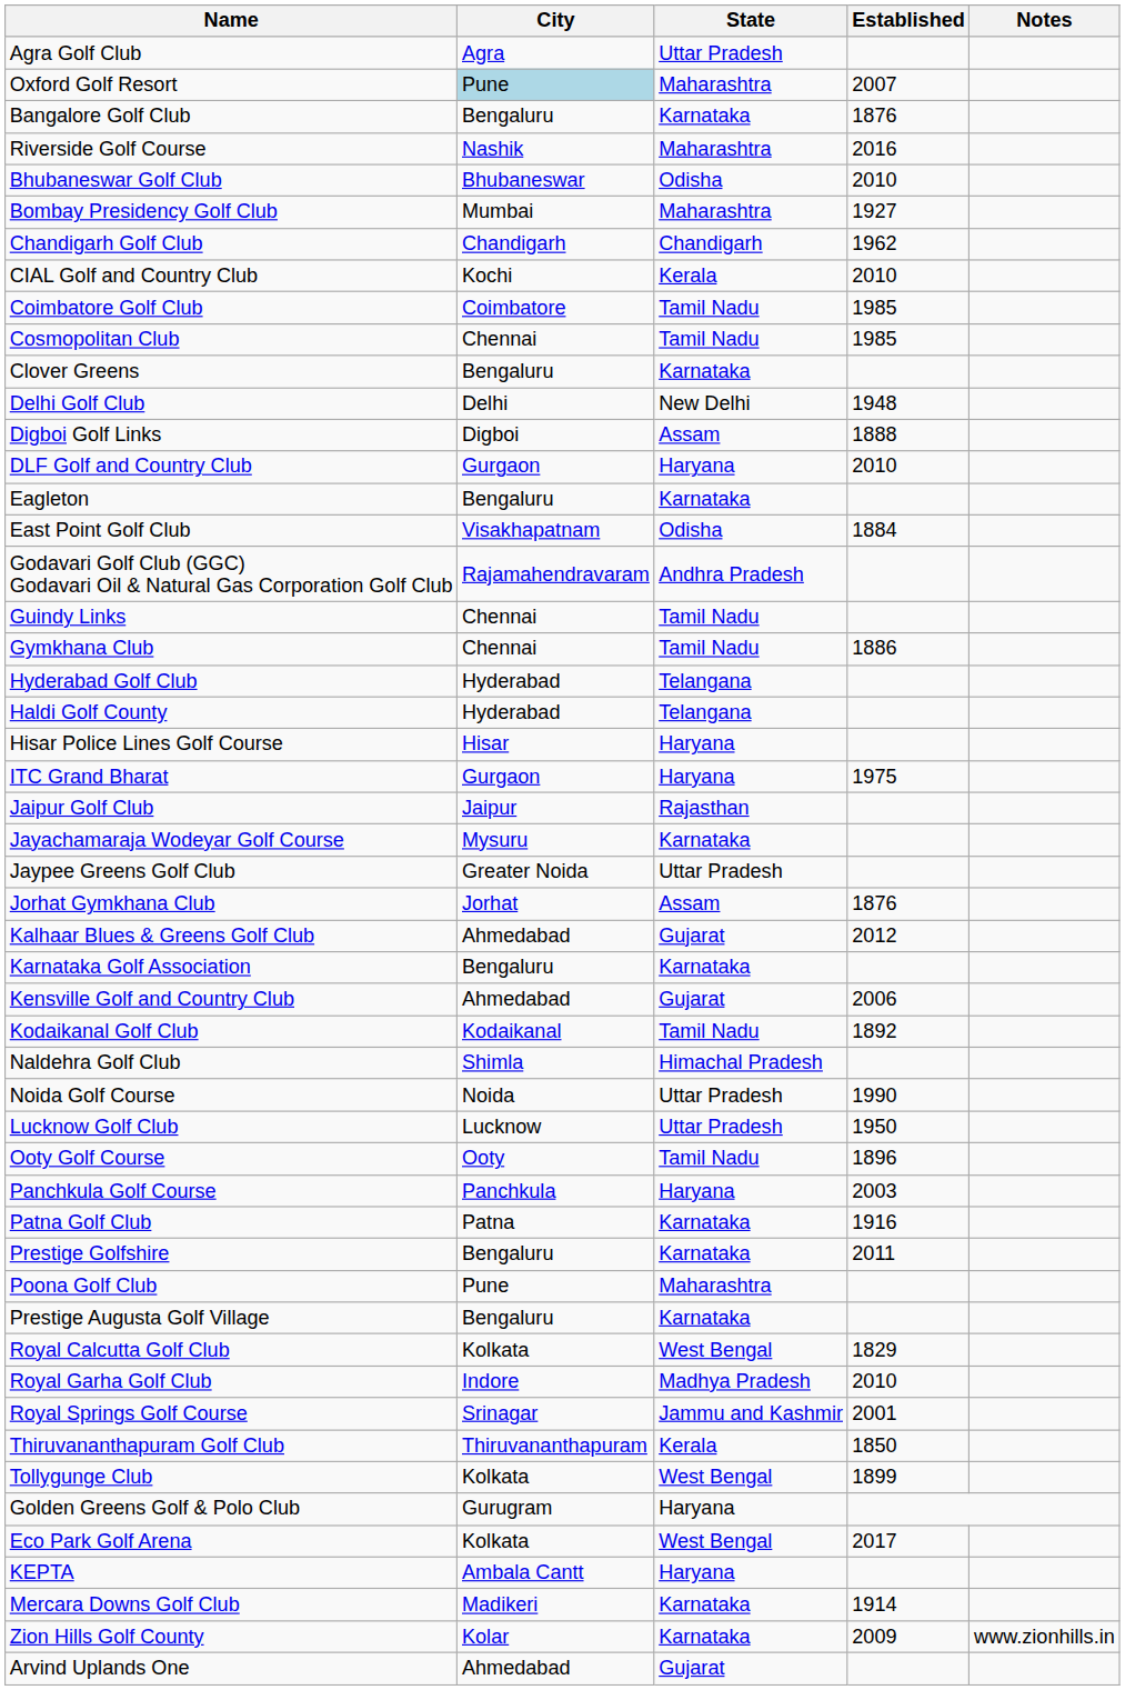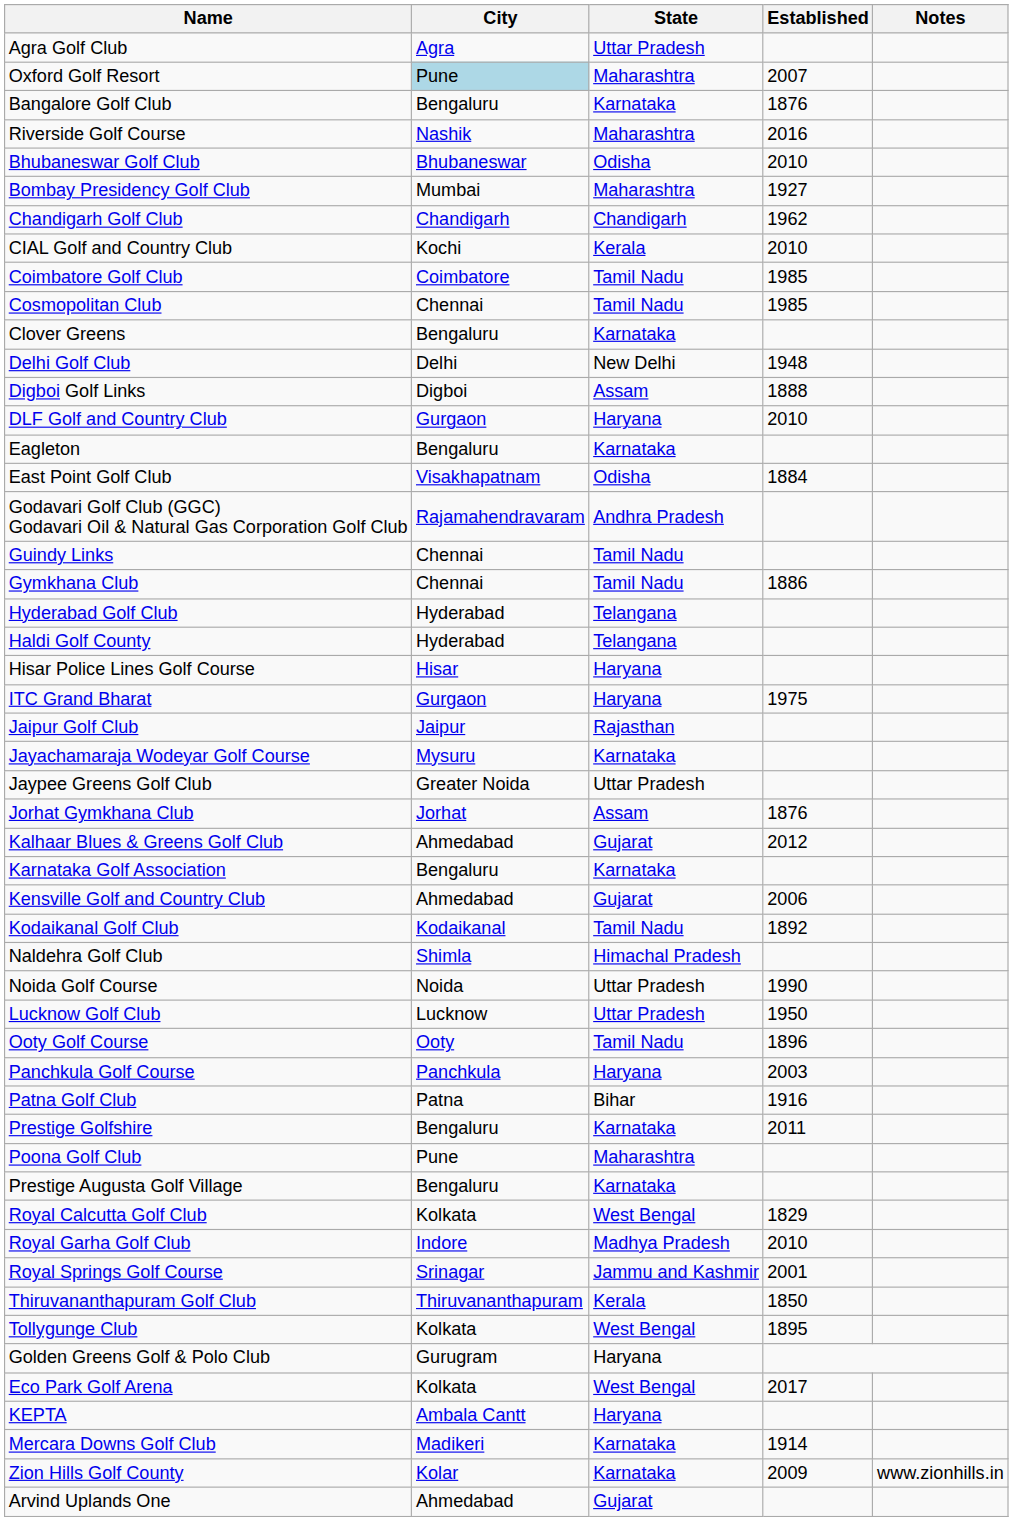Patna Golf Club | State: Karnataka -> Bihar
Tollygunge Club | Established: 1899 -> 1895
